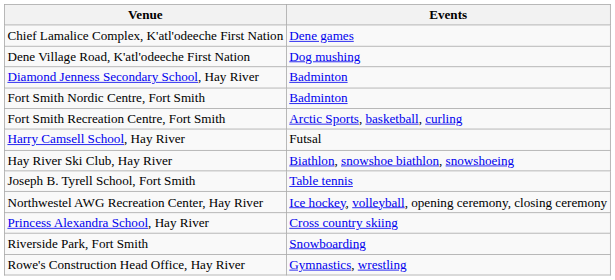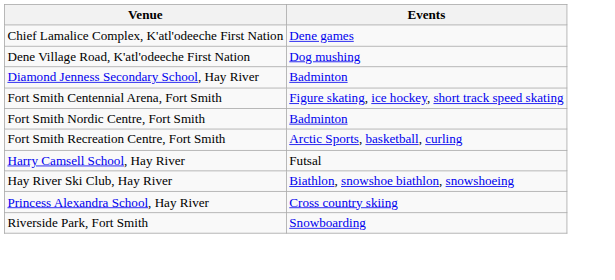+ row: Fort Smith Centennial Arena, Fort Smith | Figure skating, ice hockey, short track speed skating
- row: Joseph B. Tyrell School, Fort Smith | Table tennis
- row: Northwestel AWG Recreation Center, Hay River | Ice hockey, volleyball, opening ceremony, closing ceremony
- row: Rowe's Construction Head Office, Hay River | Gymnastics, wrestling
